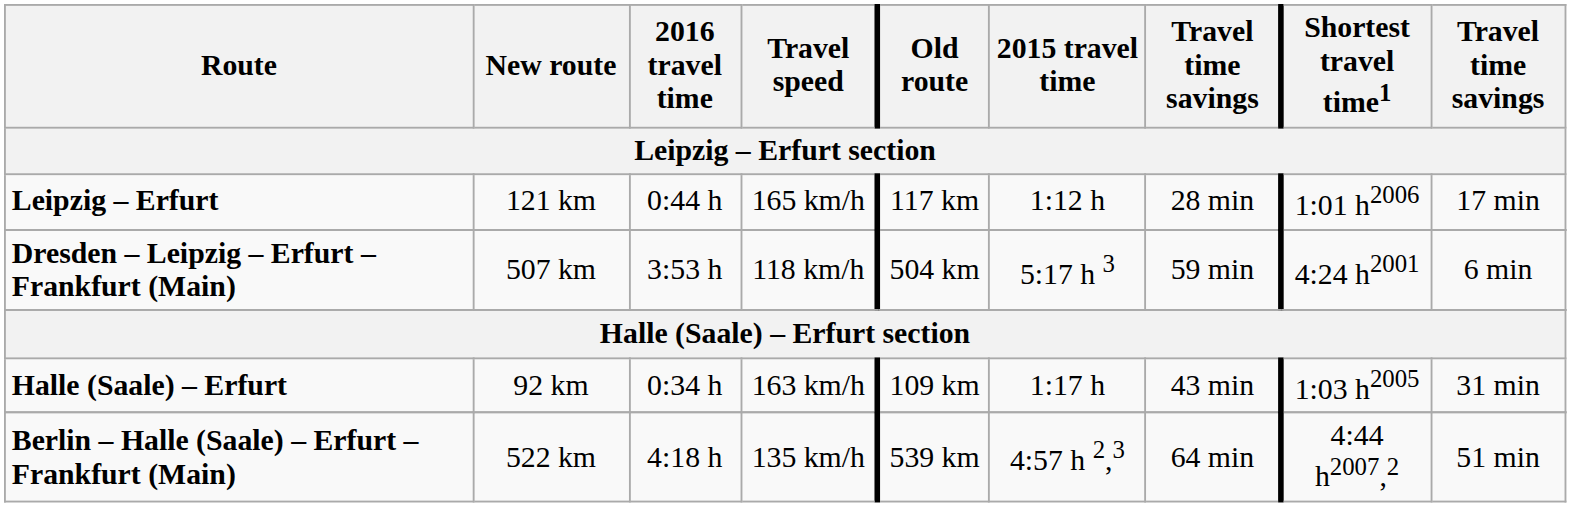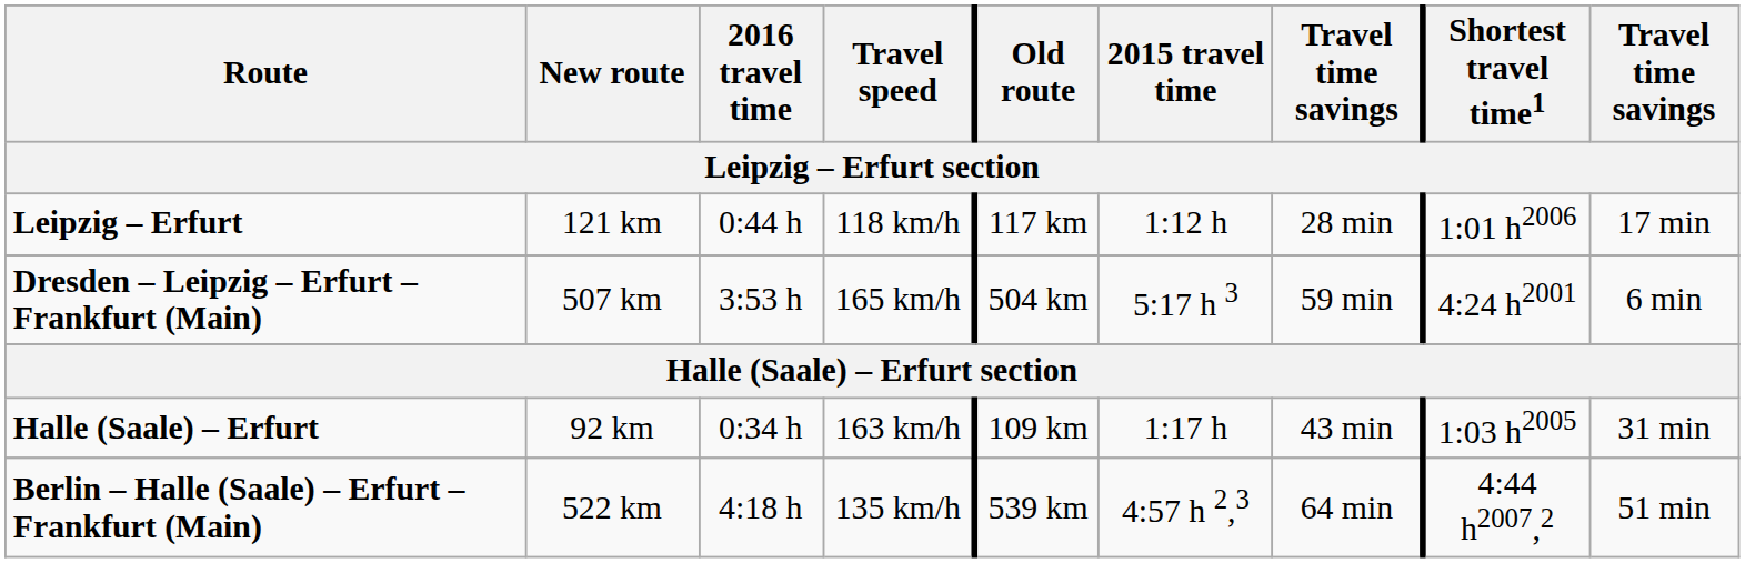Leipzig – Erfurt | Travel speed: 165 km/h -> 118 km/h
Dresden – Leipzig – Erfurt – Frankfurt (Main) | Travel speed: 118 km/h -> 165 km/h
